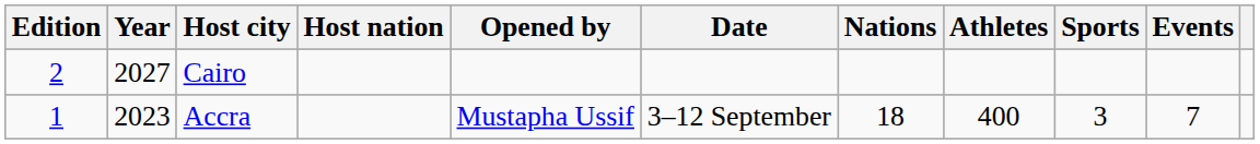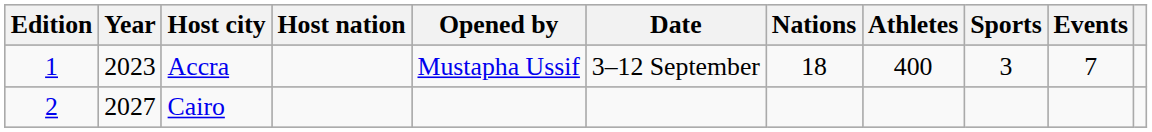rows swapped: Accra <-> Cairo
